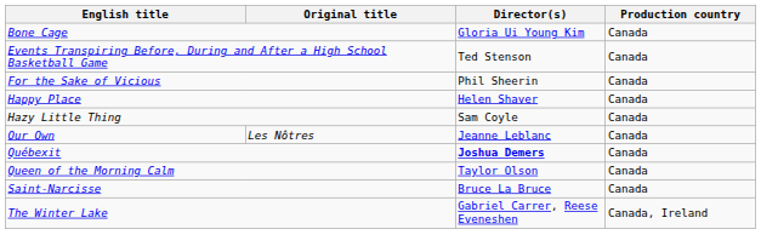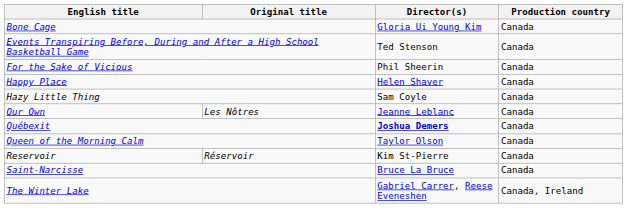+ row: Reservoir | Réservoir | Kim St-Pierre | Canada
